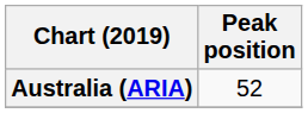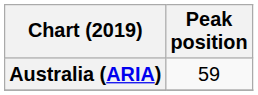Australia (ARIA) | Peak position: 52 -> 59
